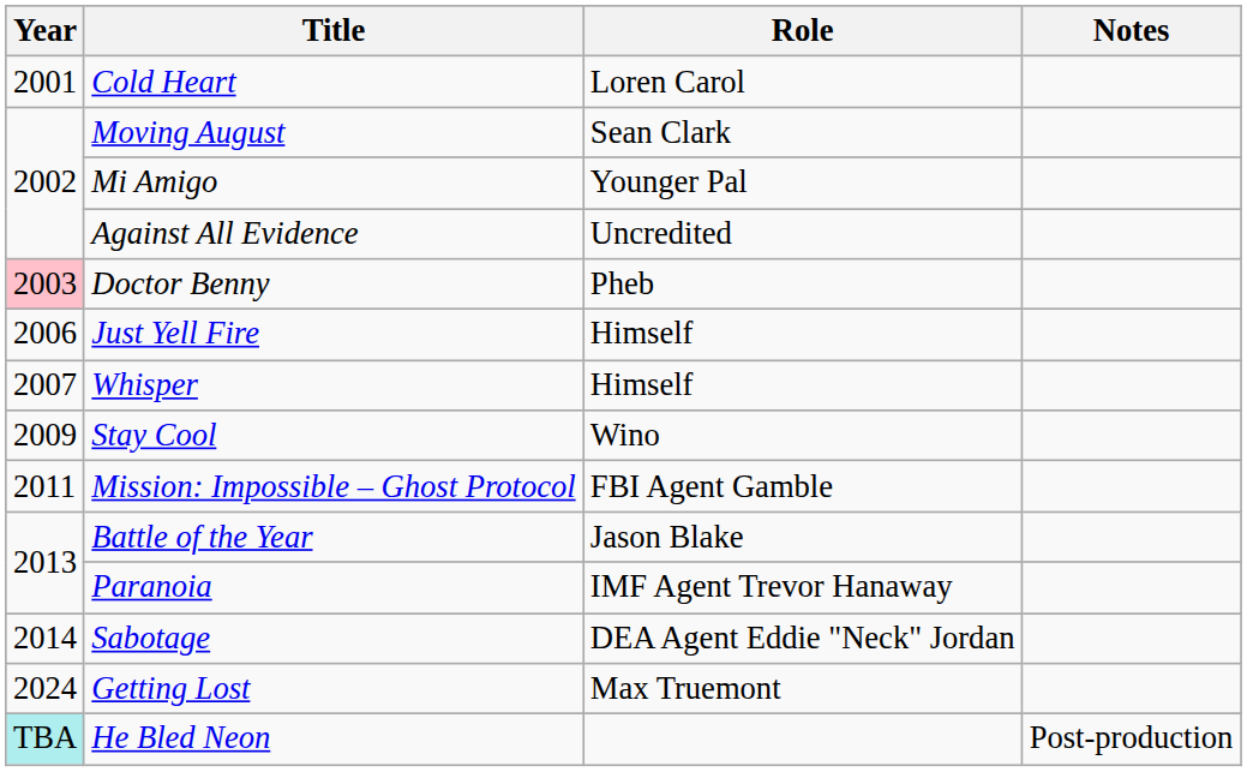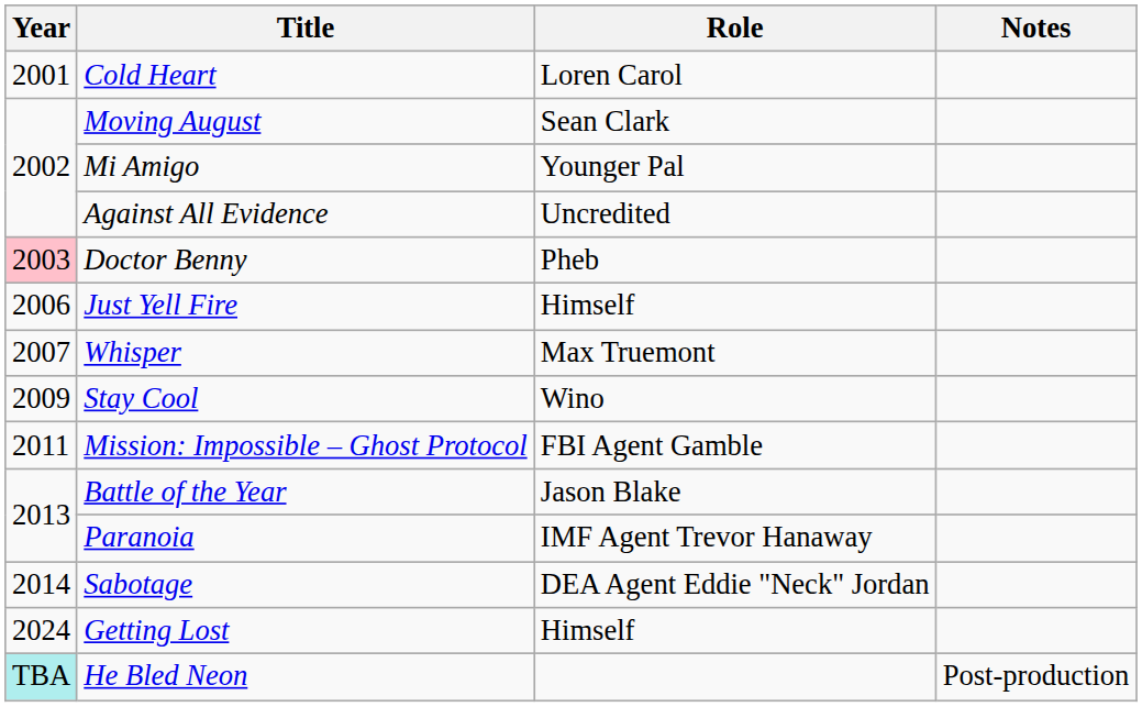Whisper | Role: Himself -> Max Truemont
Getting Lost | Role: Max Truemont -> Himself
